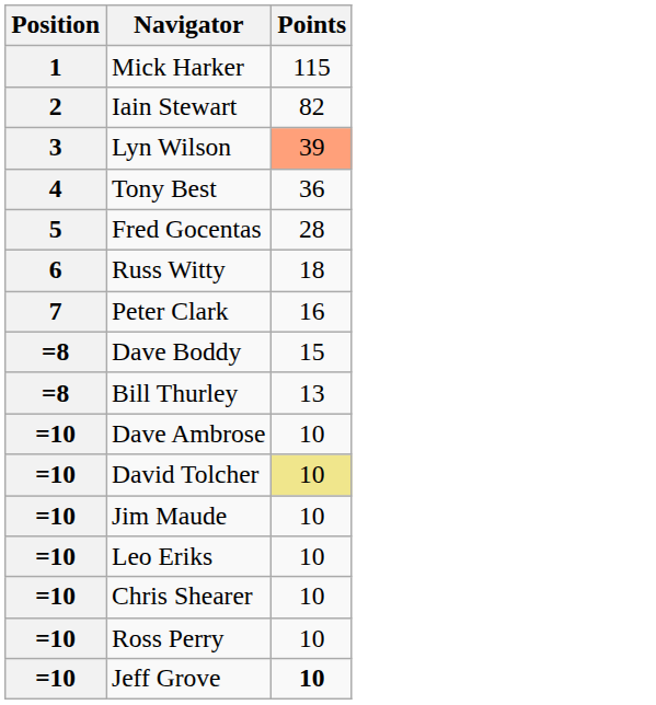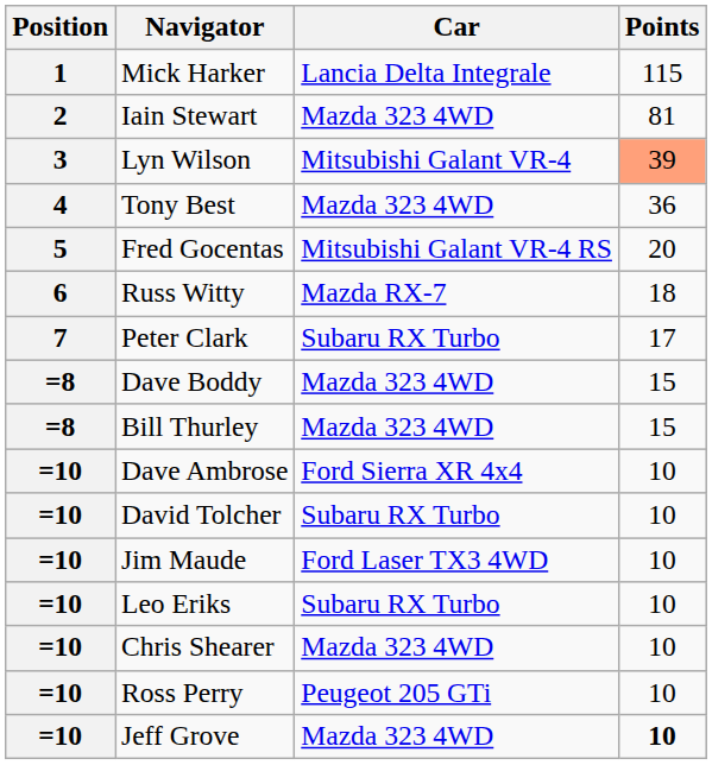+ column: Car | Lancia Delta Integrale | Mazda 323 4WD | Mitsubishi Galant VR-4 | Mazda 323 4WD | Mitsubishi Galant VR-4 RS | Mazda RX-7 | Subaru RX Turbo | Mazda 323 4WD | Mazda 323 4WD | Ford Sierra XR 4x4 | Subaru RX Turbo | Ford Laser TX3 4WD | Subaru RX Turbo | Mazda 323 4WD | Peugeot 205 GTi | Mazda 323 4WD
Iain Stewart | Points: 82 -> 81
Fred Gocentas | Points: 28 -> 20
Peter Clark | Points: 16 -> 17
Bill Thurley | Points: 13 -> 15
David Tolcher | Points: khaki background -> no background
